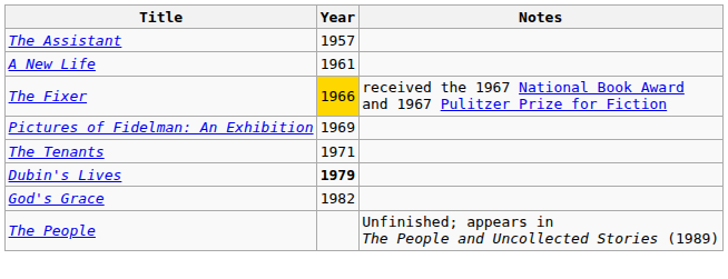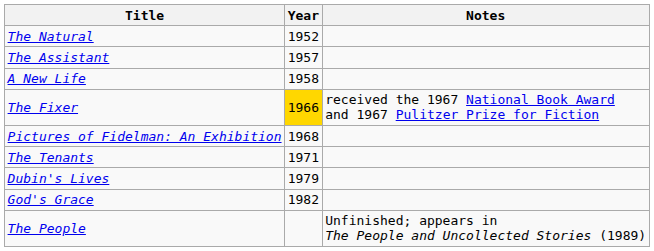+ row: The Natural | 1952
A New Life | Year: 1961 -> 1958
Pictures of Fidelman: An Exhibition | Year: 1969 -> 1968
Dubin's Lives | Year: bold -> normal
